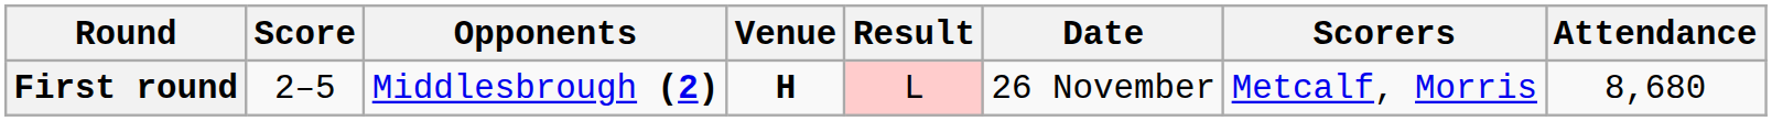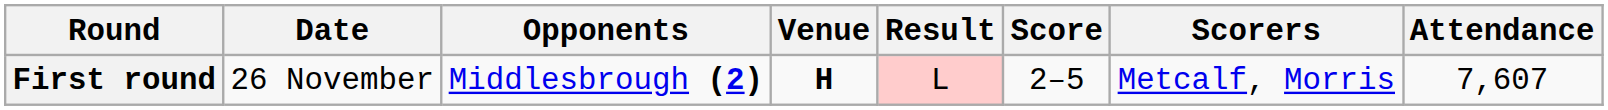columns swapped: Date <-> Score
First round | Attendance: 8,680 -> 7,607
